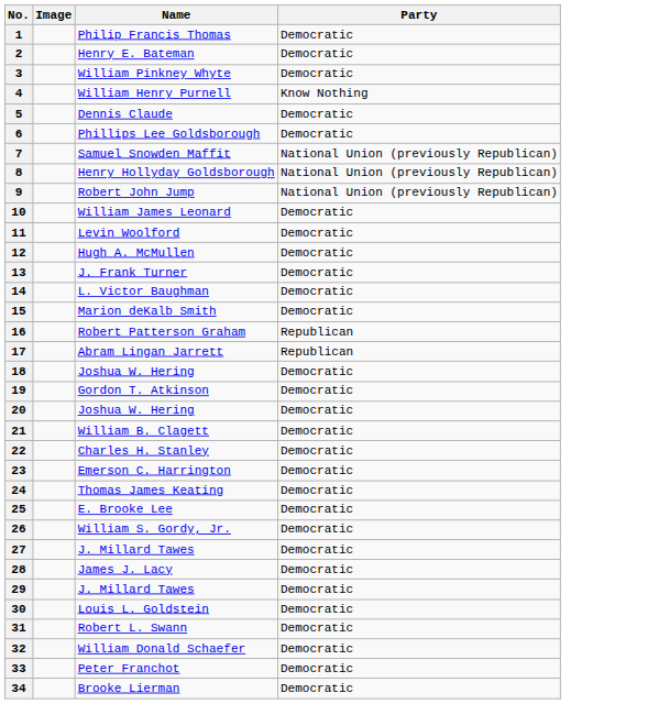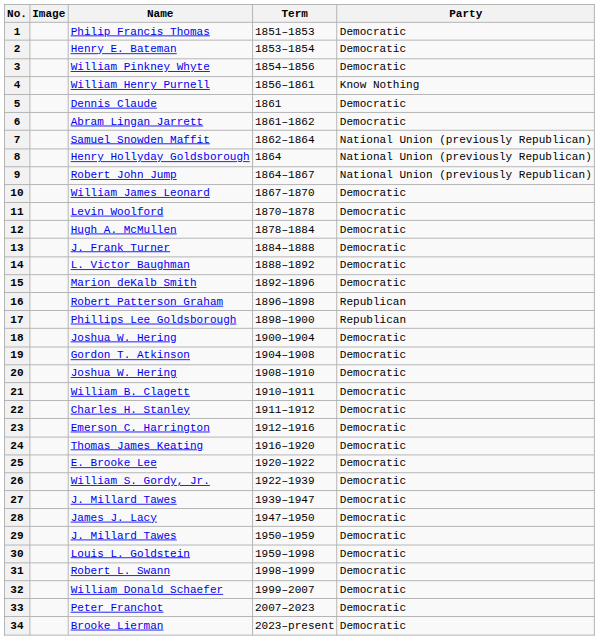+ column: Term | 1851–1853 | 1853–1854 | 1854–1856 | 1856–1861 | 1861 | 1861–1862 | 1862–1864 | 1864 | 1864–1867 | 1867–1870 | 1870–1878 | 1878–1884 | 1884–1888 | 1888–1892 | 1892–1896 | 1896–1898 | 1898–1900 | 1900–1904 | 1904–1908 | 1908–1910 | 1910–1911 | 1911–1912 | 1912–1916 | 1916–1920 | 1920–1922 | 1922–1939 | 1939–1947 | 1947–1950 | 1950–1959 | 1959–1998 | 1998–1999 | 1999–2007 | 2007–2023 | 2023–present
6 | Name: Phillips Lee Goldsborough -> Abram Lingan Jarrett
17 | Name: Abram Lingan Jarrett -> Phillips Lee Goldsborough
